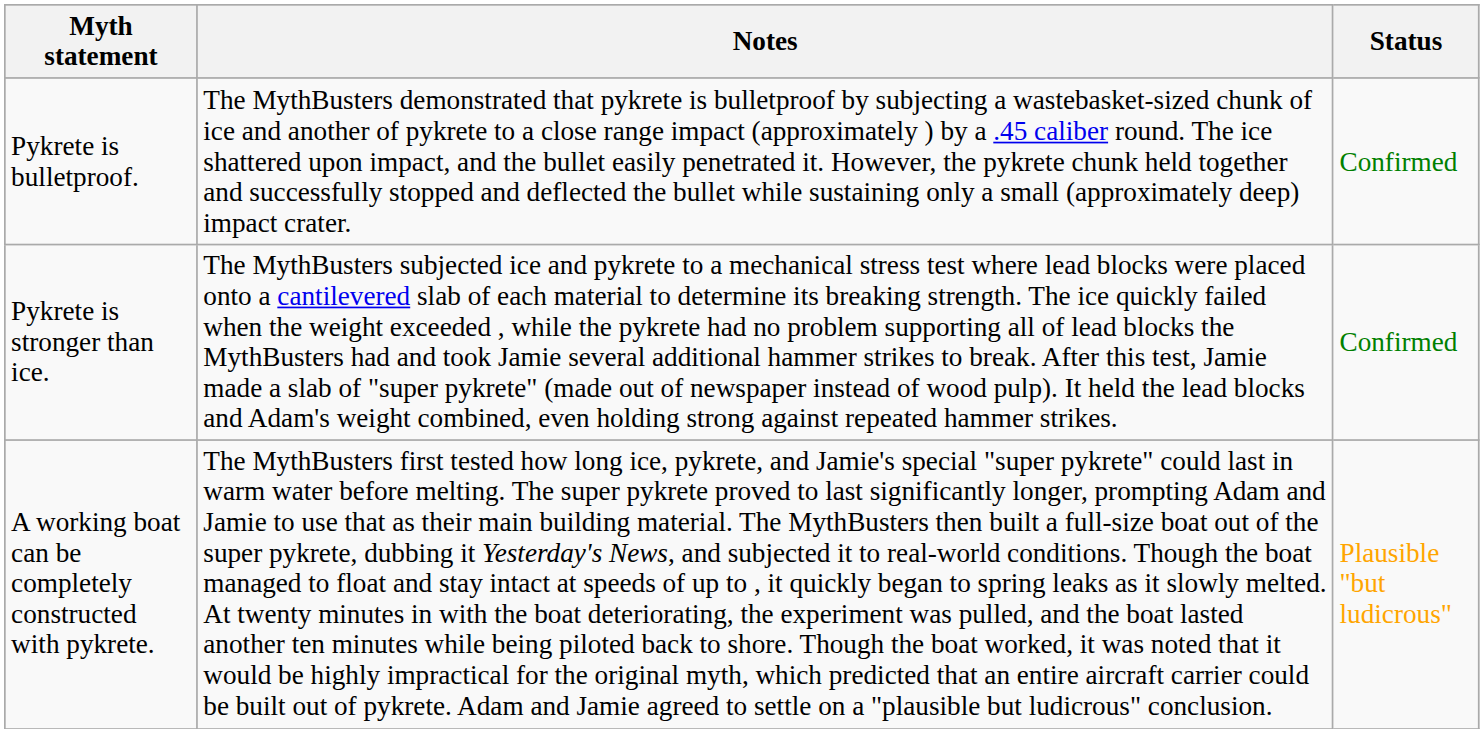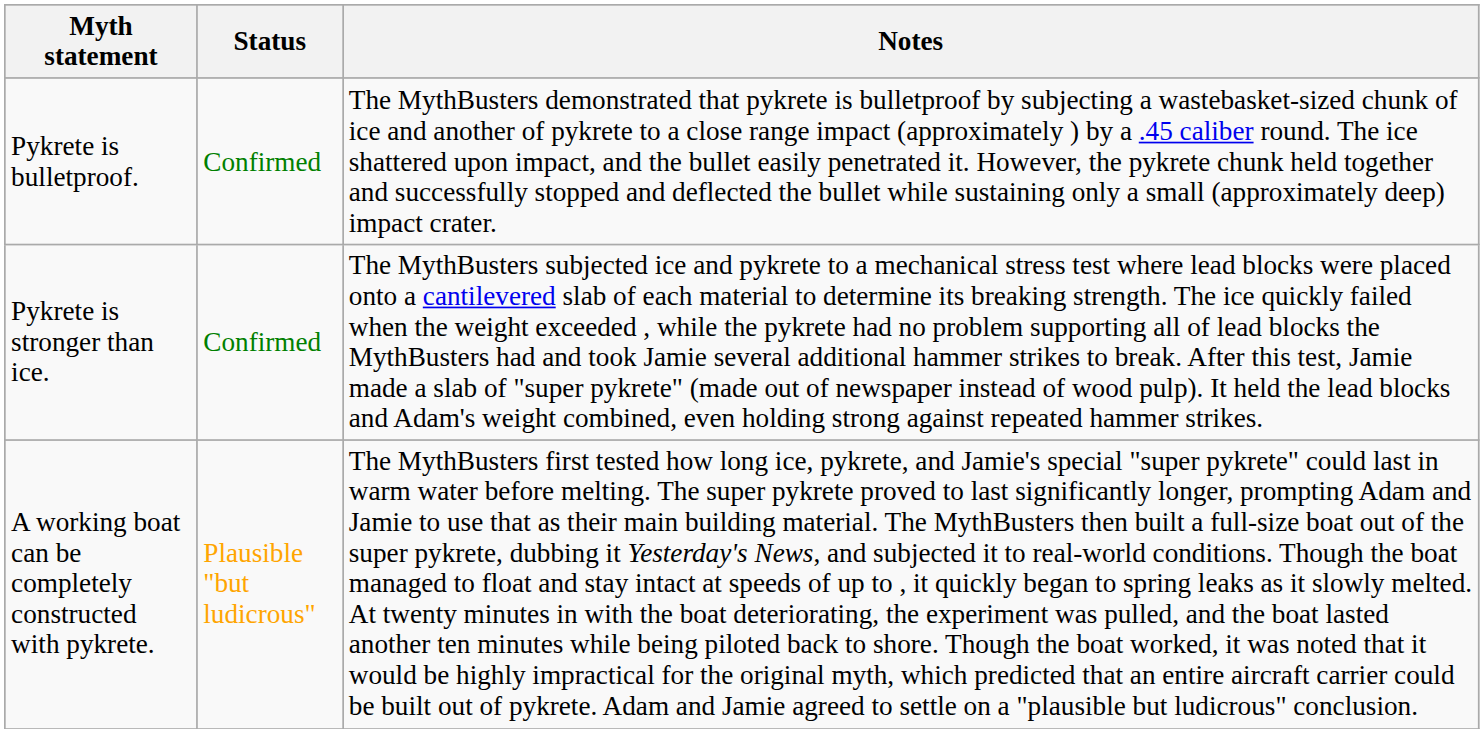columns swapped: Status <-> Notes
